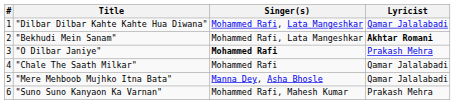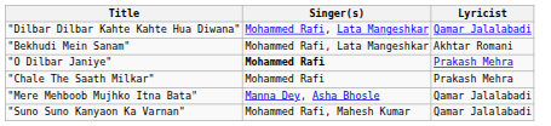- column: # | 1 | 2 | 3 | 4 | 5 | 6
"Bekhudi Mein Sanam" | Lyricist: bold -> normal
"Chale The Saath Milkar" | Lyricist: Qamar Jalalabadi -> Prakash Mehra
"Suno Suno Kanyaon Ka Varnan" | Lyricist: Prakash Mehra -> Qamar Jalalabadi
